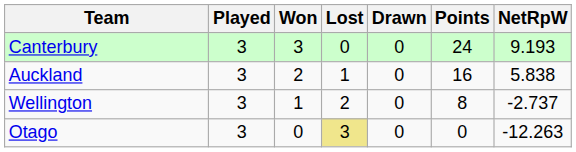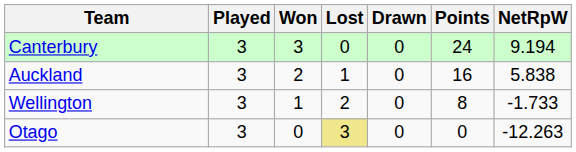Canterbury | NetRpW: 9.193 -> 9.194
Wellington | NetRpW: -2.737 -> -1.733
